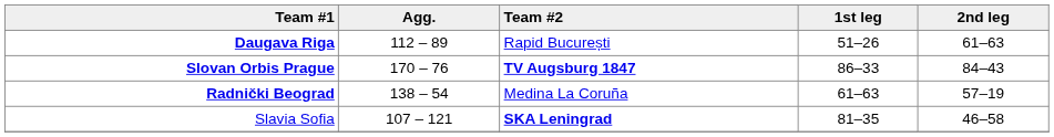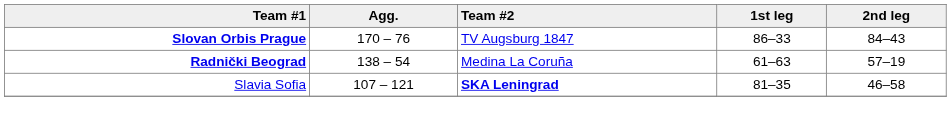- row: Daugava Riga | 112 – 89 | Rapid București | 51–26 | 61–63
Slovan Orbis Prague | Team #2: bold -> normal
